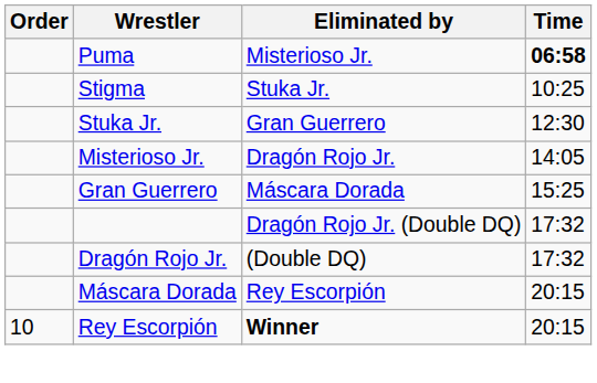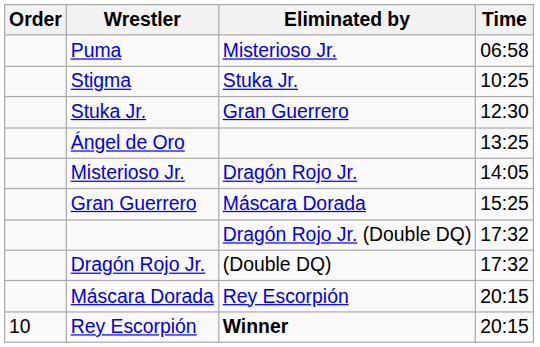Puma | Time: bold -> normal
+ row: Ángel de Oro | 13:25
